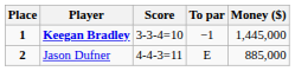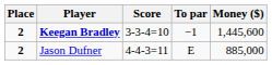Keegan Bradley | Place: 1 -> 2
Keegan Bradley | Money ($): 1,445,000 -> 1,445,600
